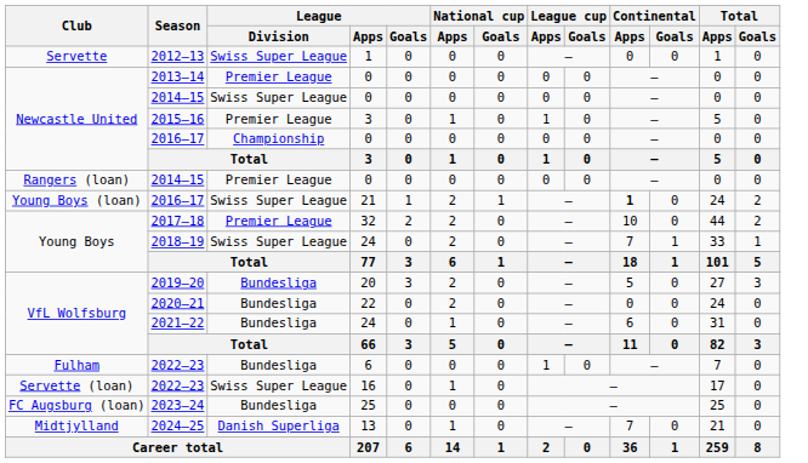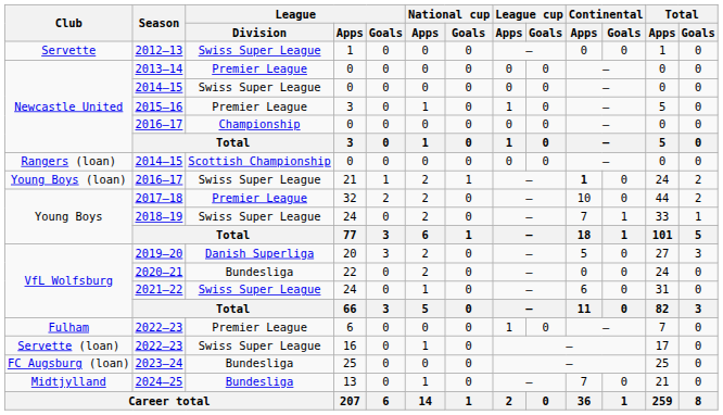Rangers (loan) / 2014–15 | League / Division: Premier League -> Scottish Championship
2019–20 | League / Division: Bundesliga -> Danish Superliga
2021–22 | League / Division: Bundesliga -> Swiss Super League
Fulham / 2022–23 | League / Division: Bundesliga -> Premier League
2024–25 | League / Division: Danish Superliga -> Bundesliga
